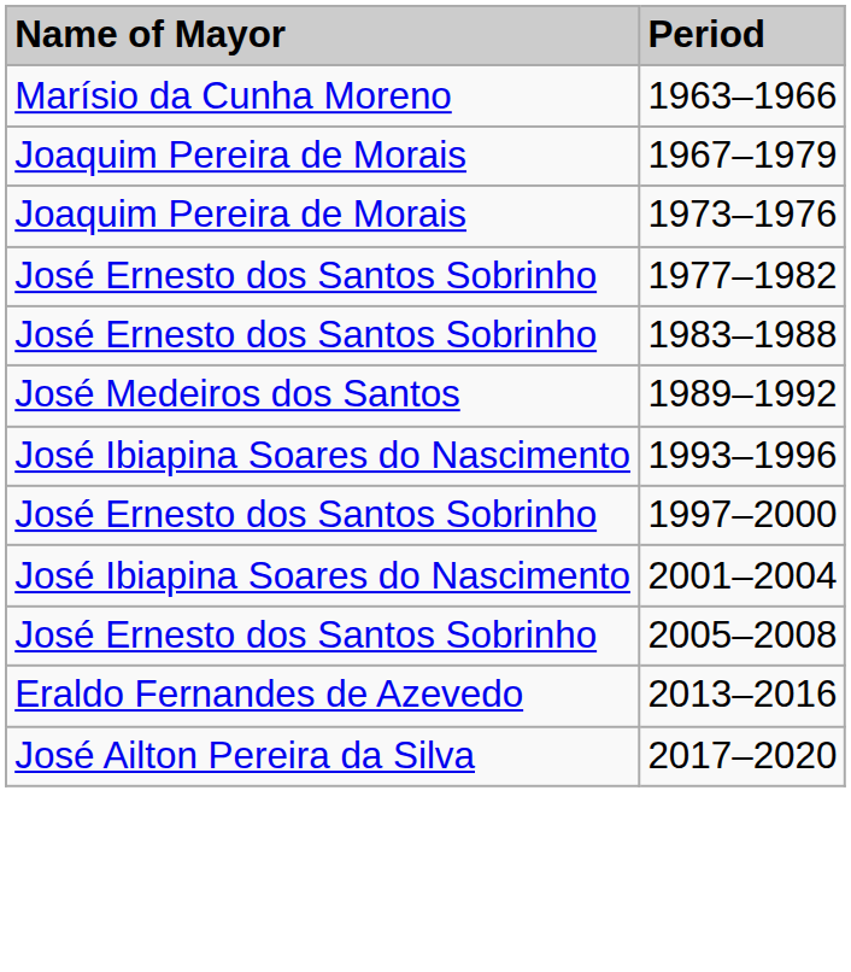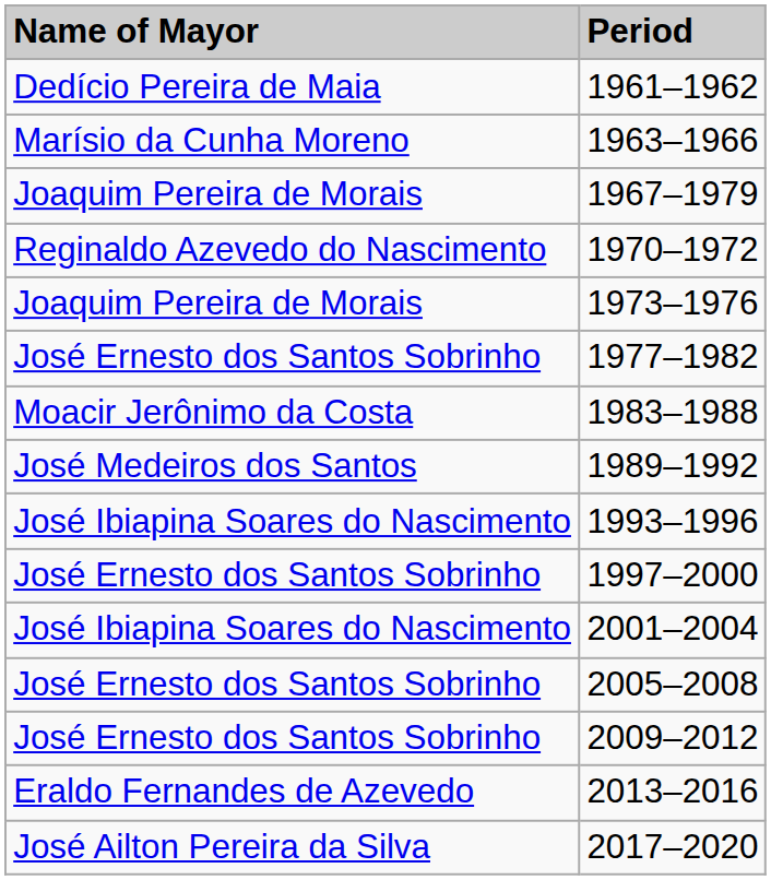+ row: Dedício Pereira de Maia | 1961–1962
+ row: Reginaldo Azevedo do Nascimento | 1970–1972
1983–1988 | Name of Mayor: José Ernesto dos Santos Sobrinho -> Moacir Jerônimo da Costa
+ row: José Ernesto dos Santos Sobrinho | 2009–2012
